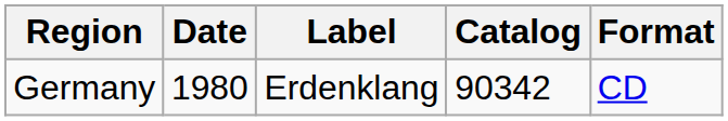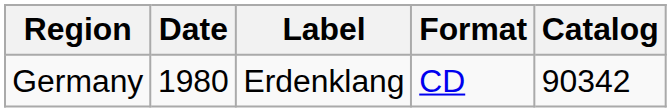columns swapped: Format <-> Catalog
